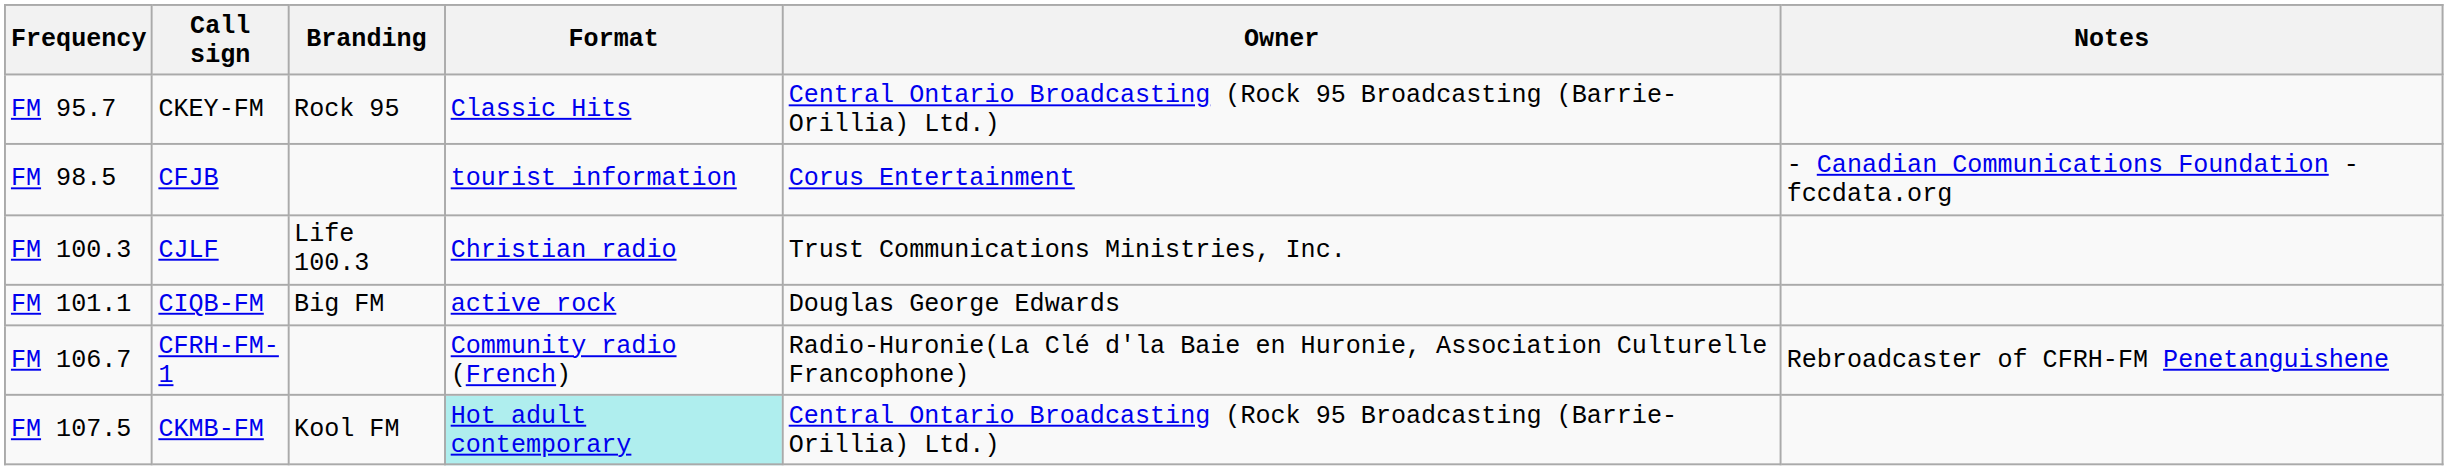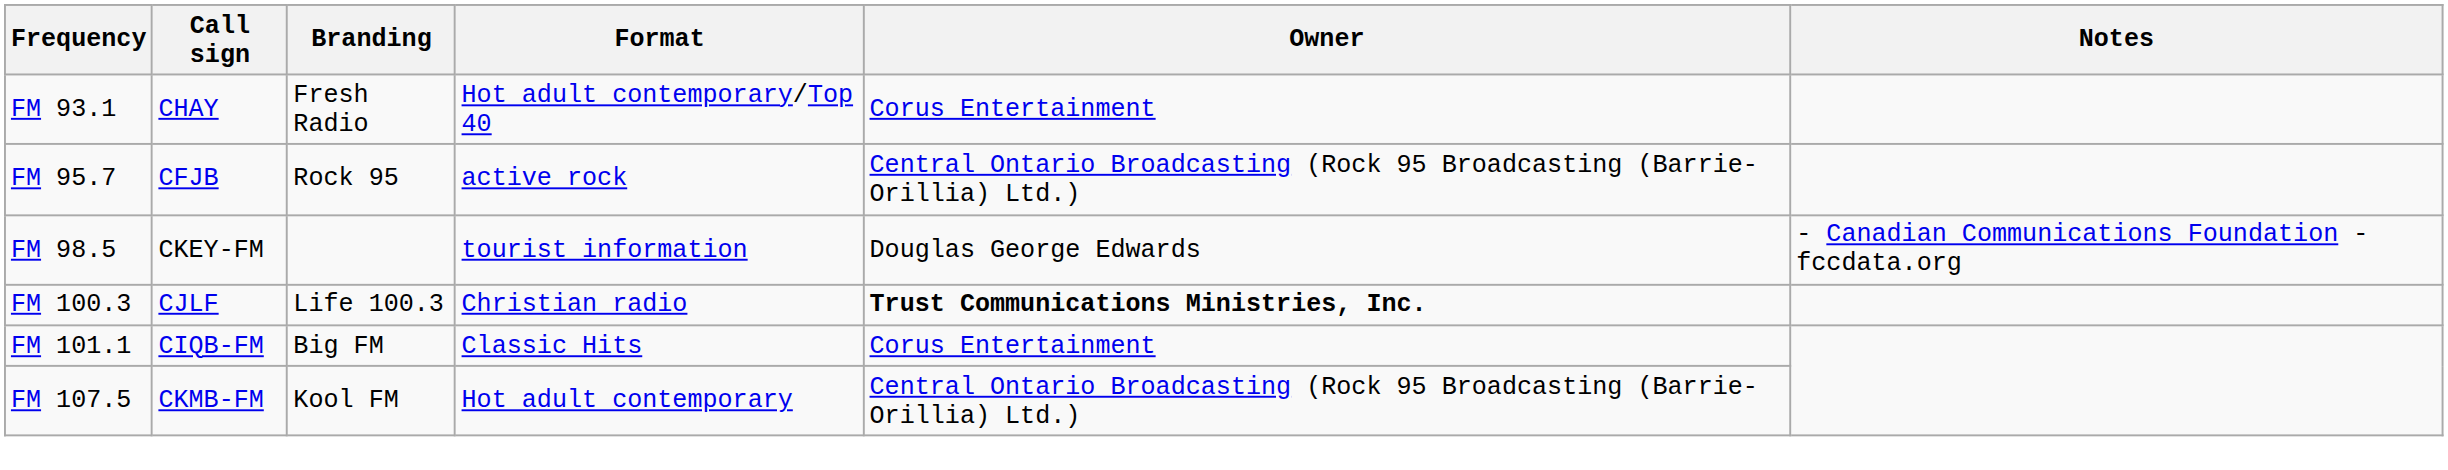+ row: FM 93.1 | CHAY | Fresh Radio | Hot adult contemporary/Top 40 | Corus Entertainment
FM 95.7 | Call sign: CKEY-FM -> CFJB
FM 95.7 | Format: Classic Hits -> active rock
FM 98.5 | Call sign: CFJB -> CKEY-FM
FM 98.5 | Owner: Corus Entertainment -> Douglas George Edwards
FM 100.3 | Owner: normal -> bold
FM 101.1 | Format: active rock -> Classic Hits
FM 101.1 | Owner: Douglas George Edwards -> Corus Entertainment
- row: FM 106.7 | CFRH-FM-1 | Community radio (French) | Radio-Huronie(La Clé d'la Baie en Huronie, Association Culturelle Francophone) | Rebroadcaster of CFRH-FM Penetanguishene
FM 107.5 | Format: paleturquoise background -> no background
